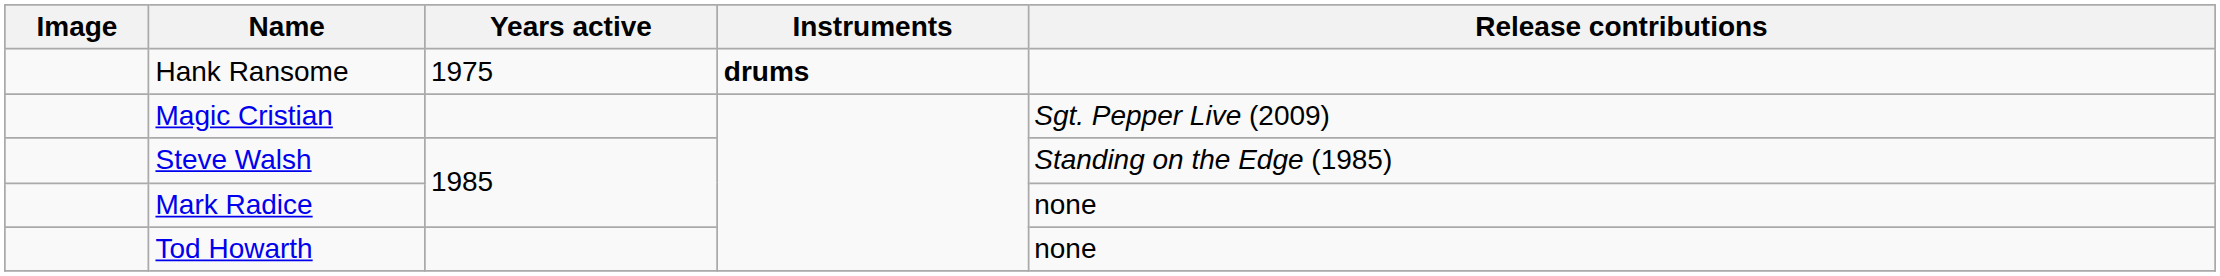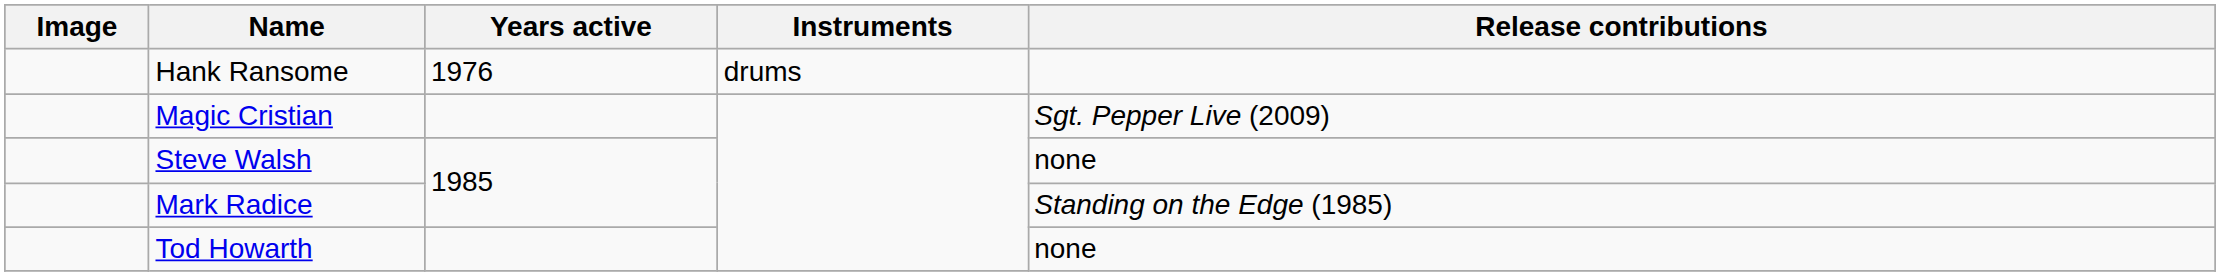Hank Ransome | Years active: 1975 -> 1976
Hank Ransome | Instruments: bold -> normal
Steve Walsh | Release contributions: Standing on the Edge (1985) -> none
Mark Radice | Release contributions: none -> Standing on the Edge (1985)
